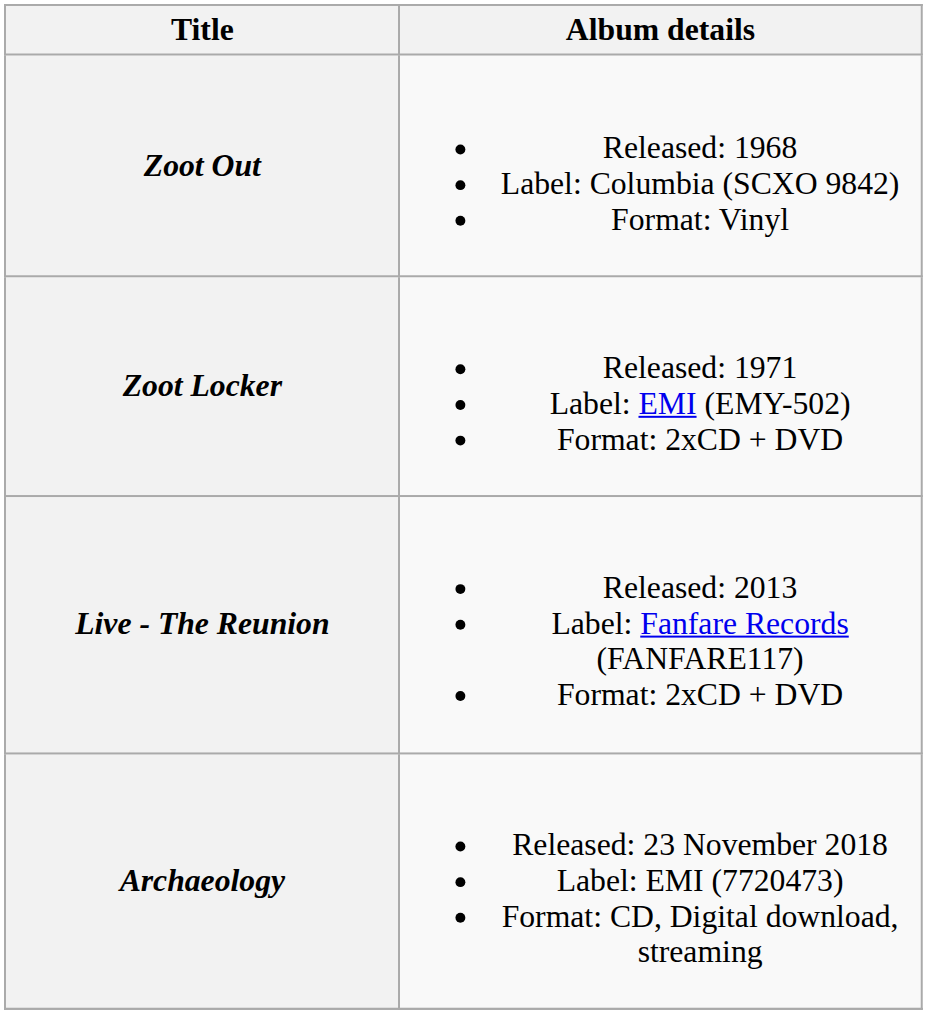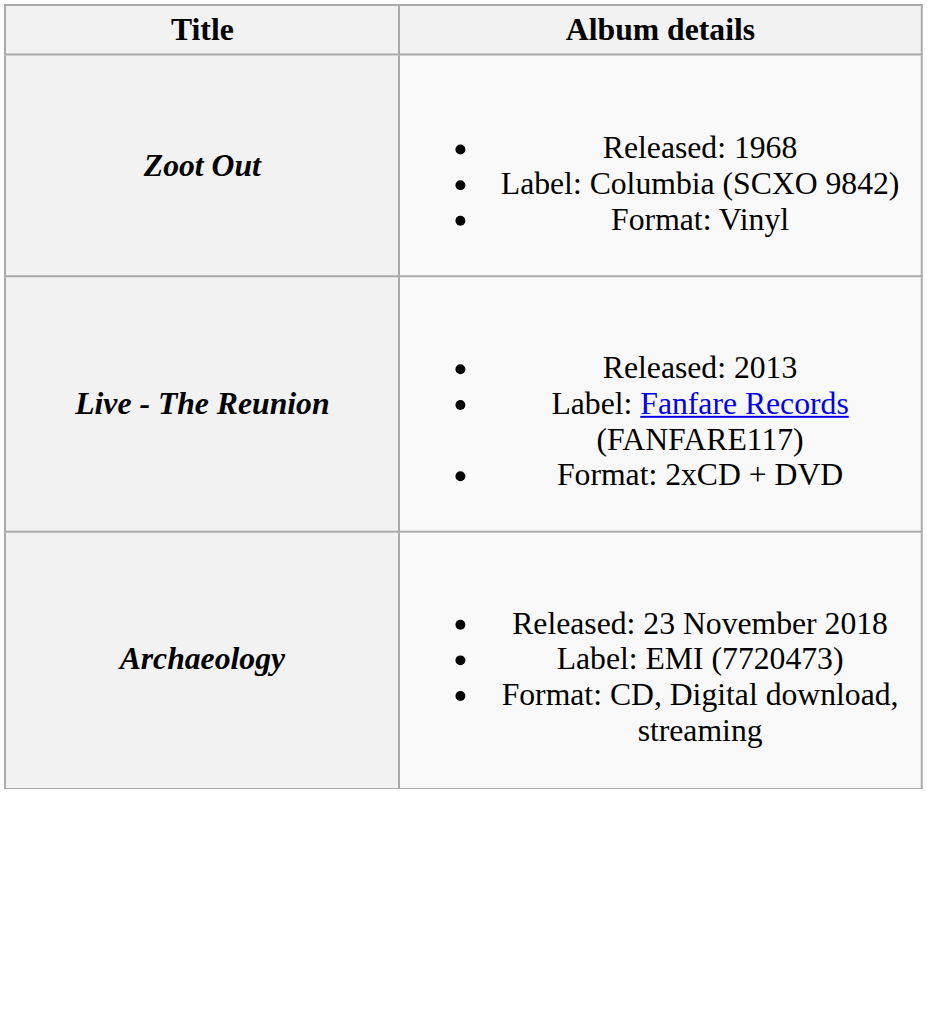- row: Zoot Locker | Released: 1971 Label: EMI (EMY-502) Format: 2xCD + DVD
